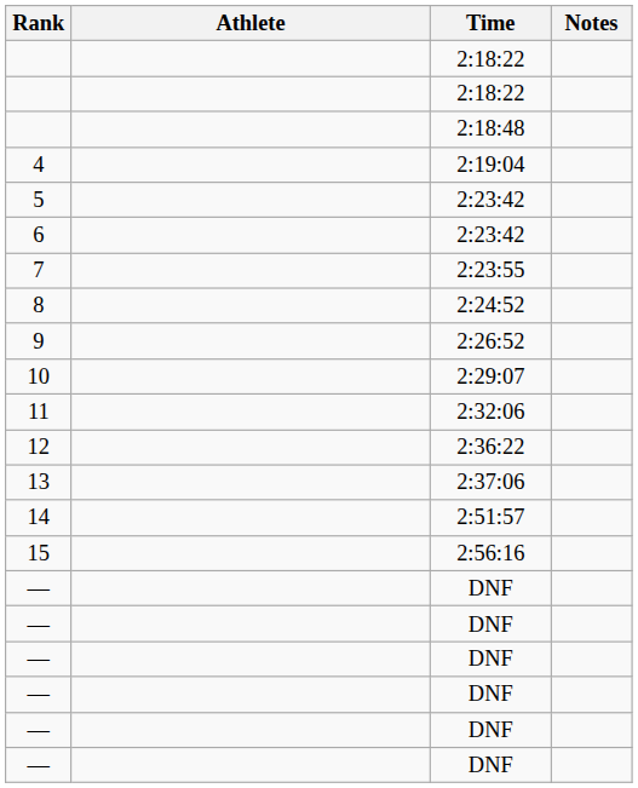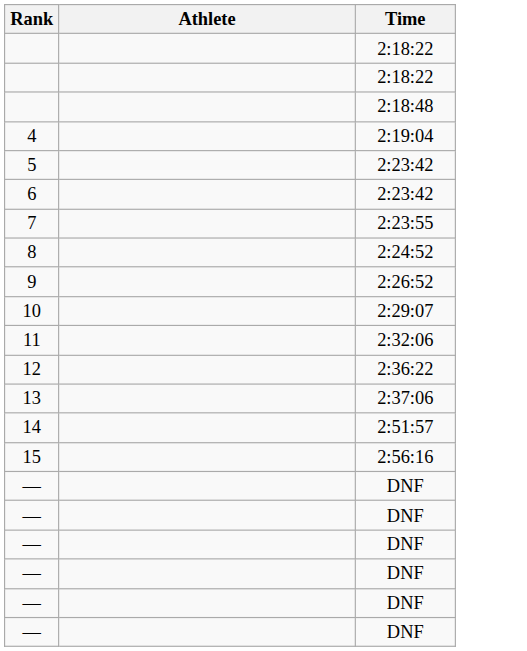- column: Notes
